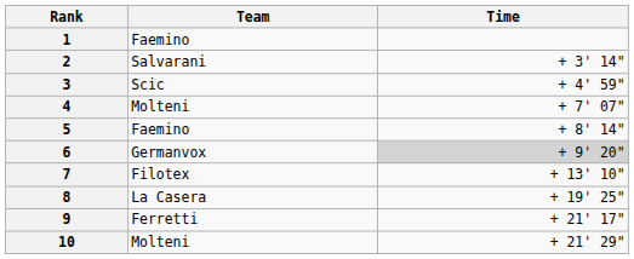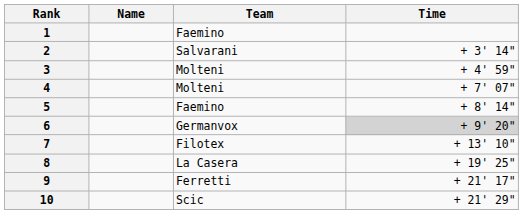+ column: Name
3 | Team: Scic -> Molteni
10 | Team: Molteni -> Scic
